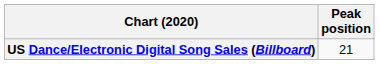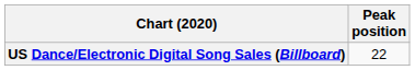US Dance/Electronic Digital Song Sales (Billboard) | Peak position: 21 -> 22
